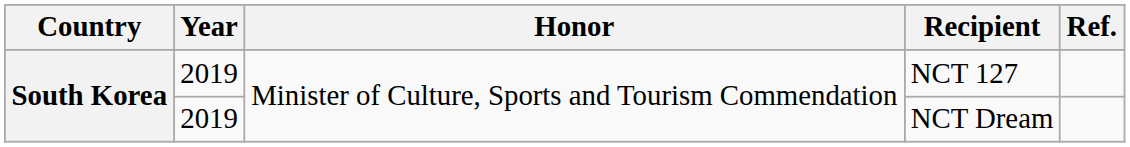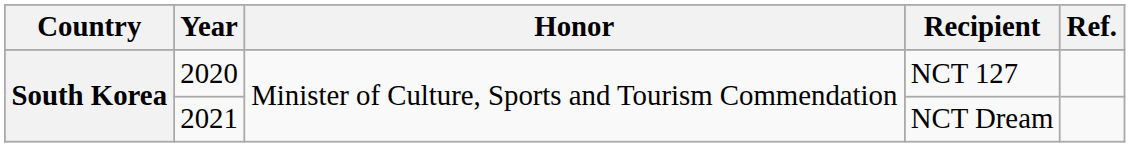NCT 127 | Year: 2019 -> 2020
NCT Dream | Year: 2019 -> 2021
